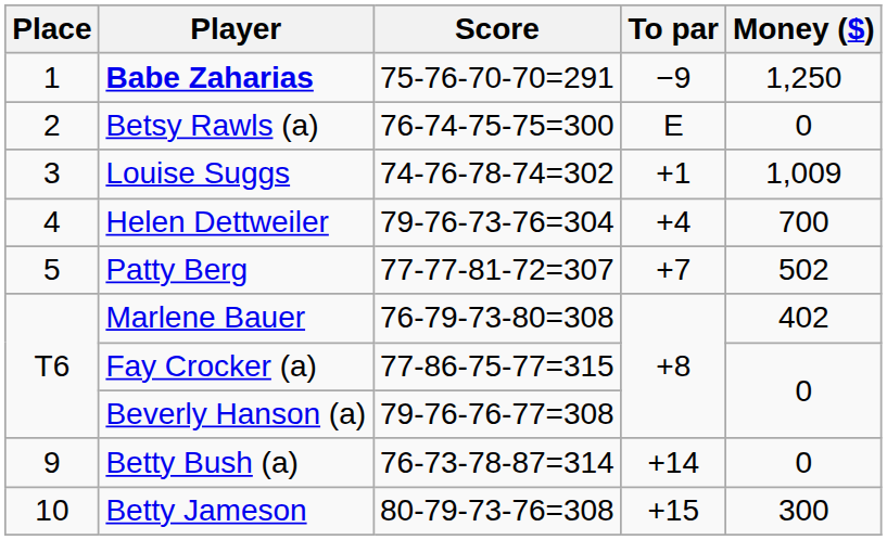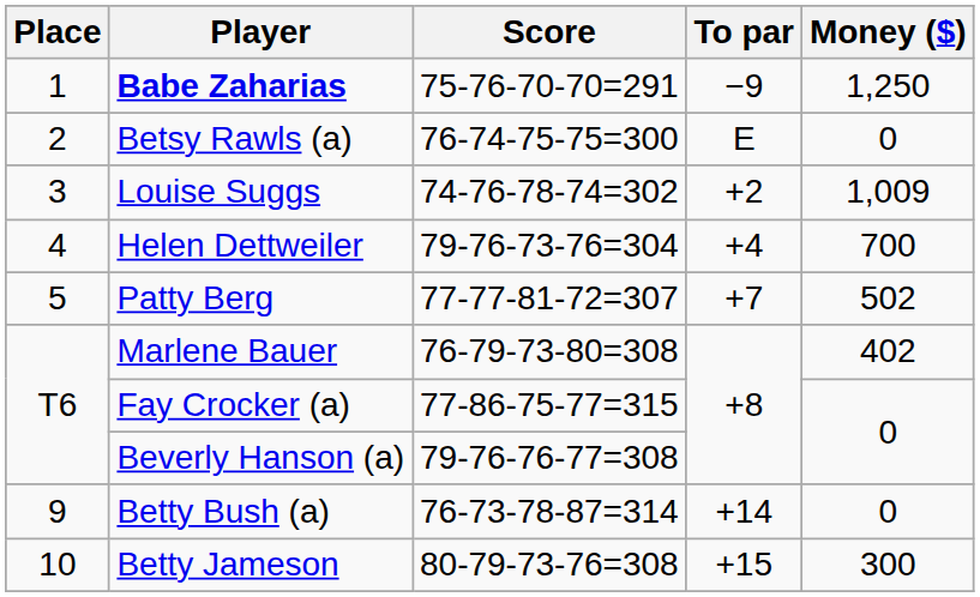Louise Suggs | To par: +1 -> +2
